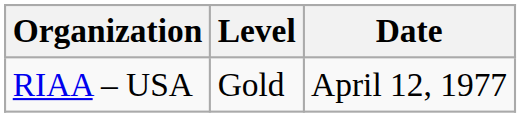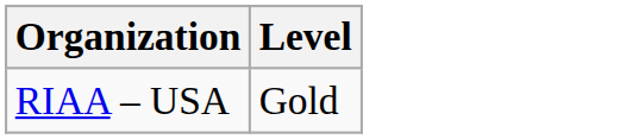- column: Date | April 12, 1977
